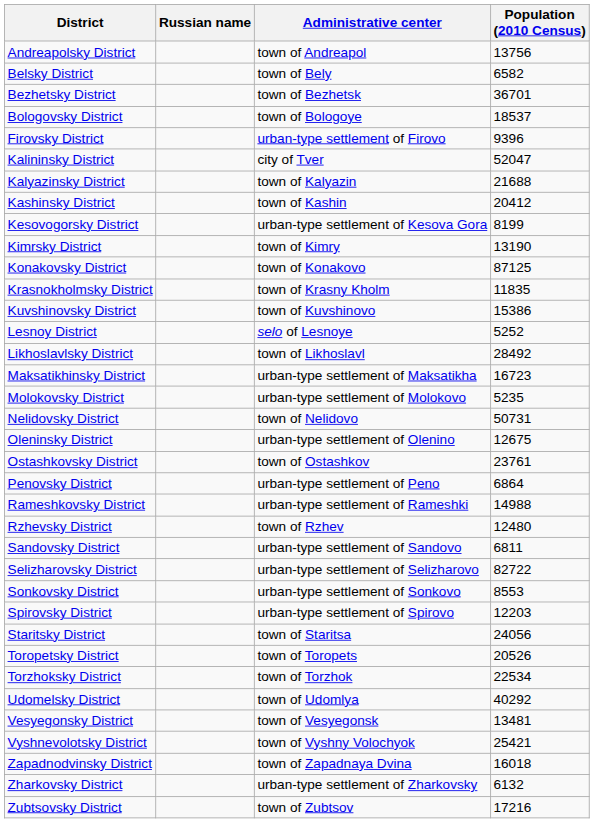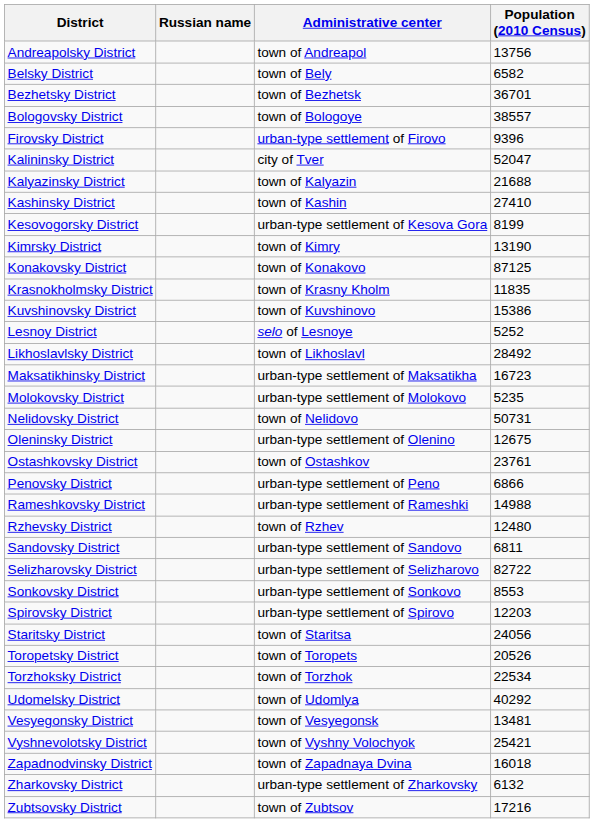Bologovsky District | Population (2010 Census): 18537 -> 38557
Kashinsky District | Population (2010 Census): 20412 -> 27410
Penovsky District | Population (2010 Census): 6864 -> 6866
